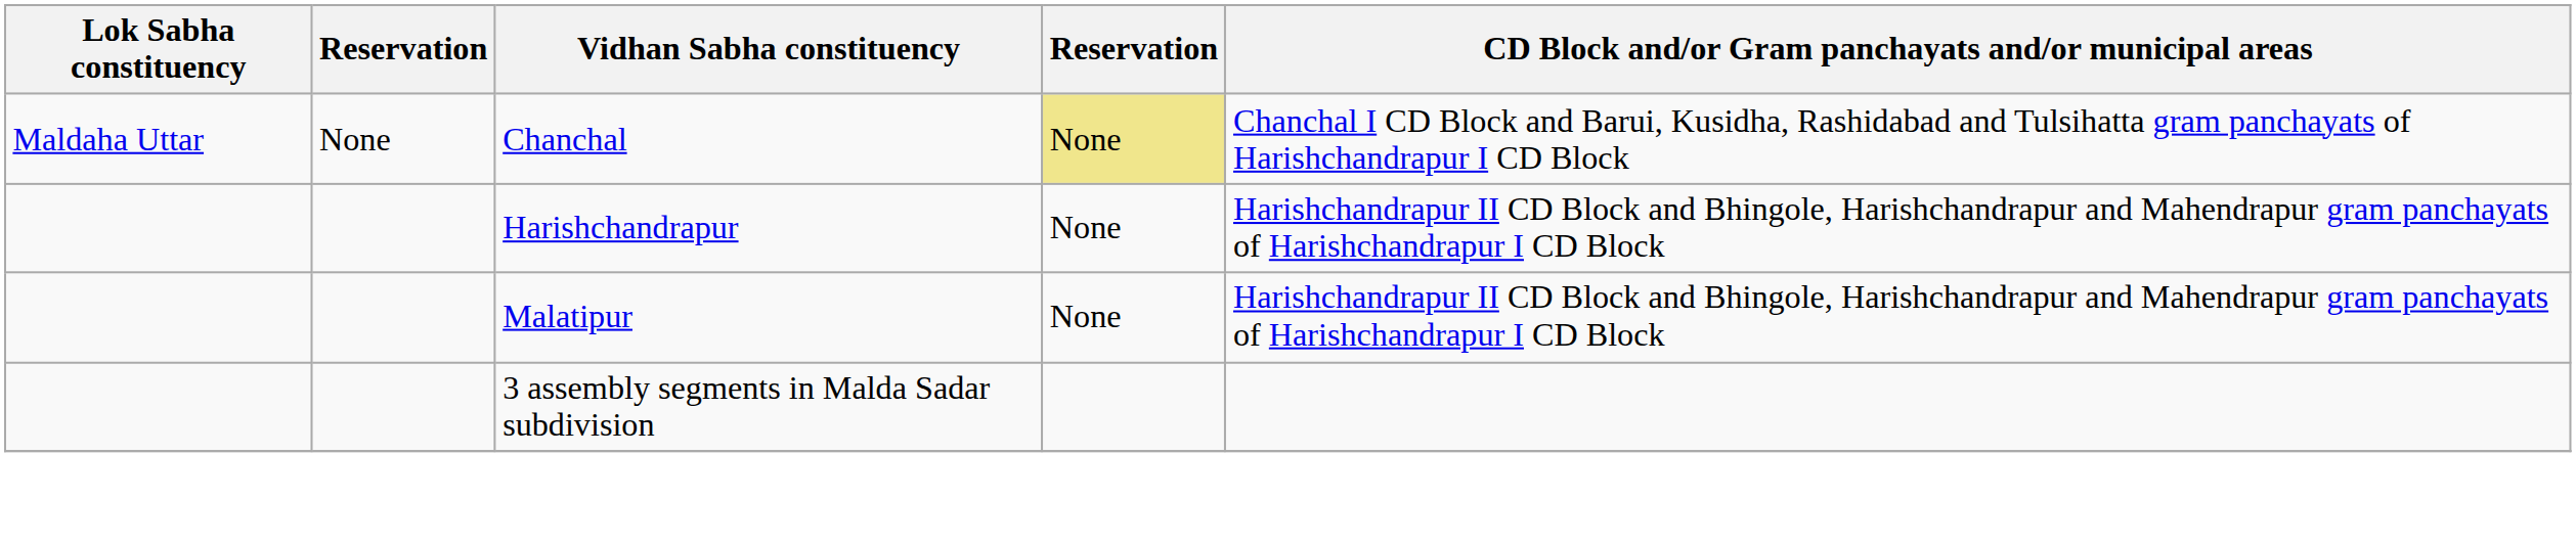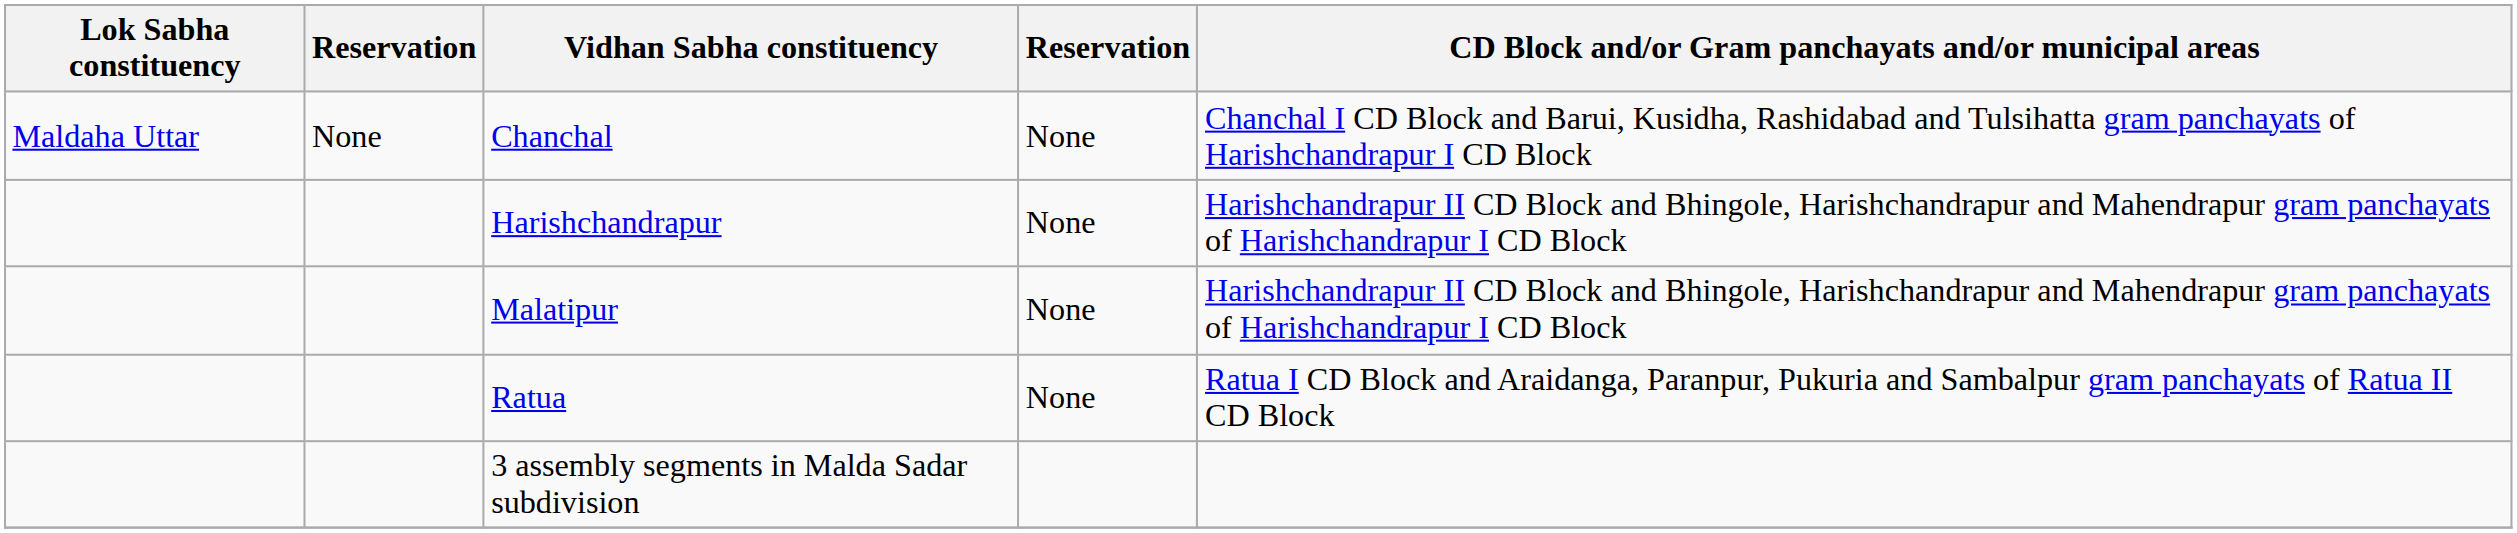Chanchal | column 4: khaki background -> no background
+ row: Ratua | None | Ratua I CD Block and Araidanga, Paranpur, Pukuria and Sambalpur gram panchayats of Ratua II CD Block
